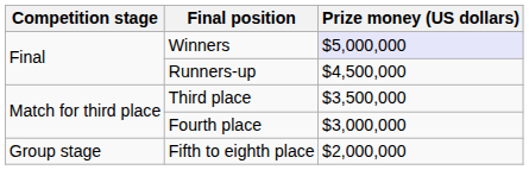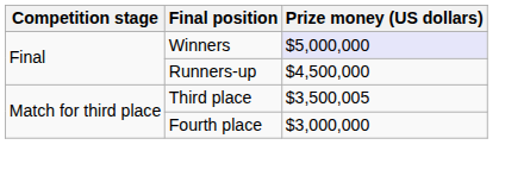Third place | Prize money (US dollars): $3,500,000 -> $3,500,005
- row: Group stage | Fifth to eighth place | $2,000,000
